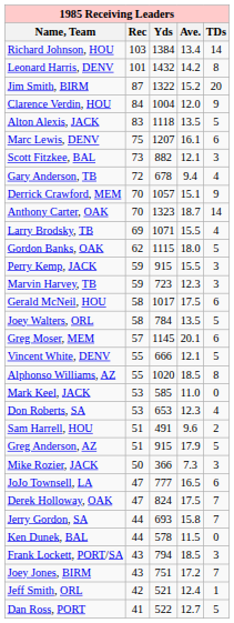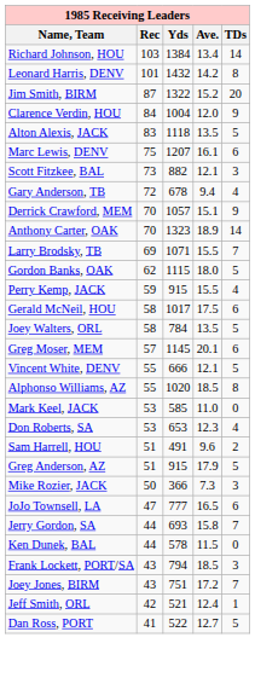Anthony Carter, OAK | Ave.: 18.7 -> 18.9
Larry Brodsky, TB | TDs: 4 -> 7
Perry Kemp, JACK | TDs: 3 -> 4
- row: Marvin Harvey, TB | 59 | 723 | 12.3 | 3
- row: Derek Holloway, OAK | 47 | 824 | 17.5 | 7
